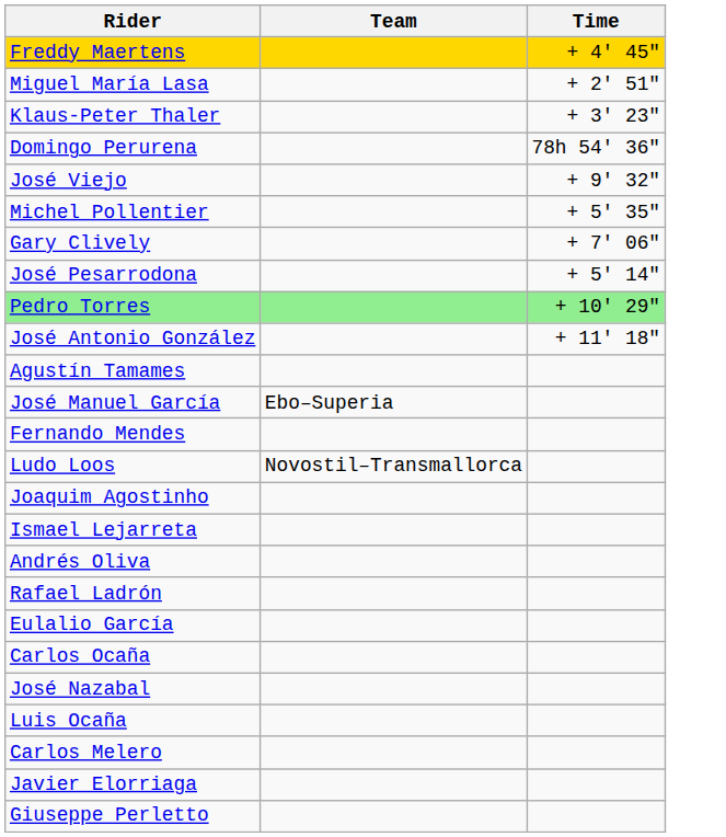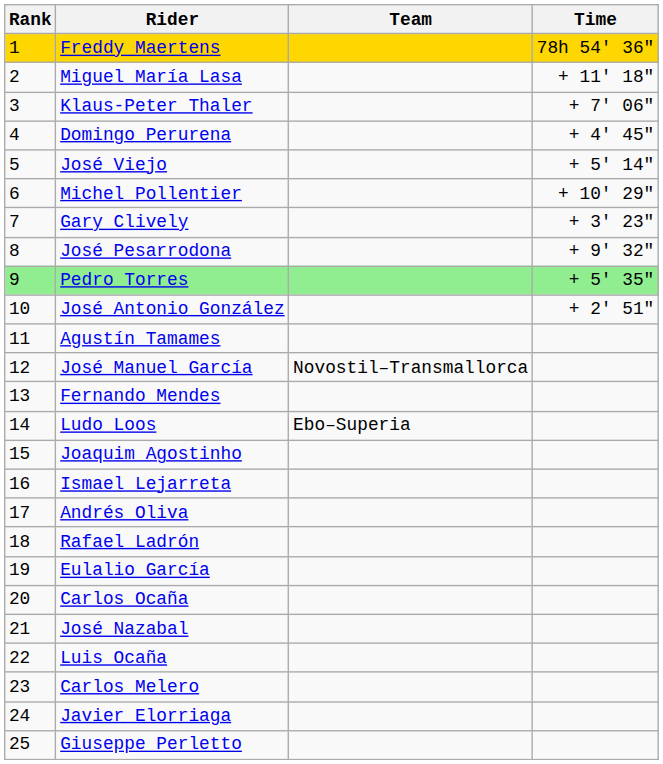+ column: Rank | 1 | 2 | 3 | 4 | 5 | 6 | 7 | 8 | 9 | 10 | 11 | 12 | 13 | 14 | 15 | 16 | 17 | 18 | 19 | 20 | 21 | 22 | 23 | 24 | 25
Freddy Maertens | Time: + 4' 45" -> 78h 54' 36"
Miguel María Lasa | Time: + 2' 51" -> + 11' 18"
Klaus-Peter Thaler | Time: + 3' 23" -> + 7' 06"
Domingo Perurena | Time: 78h 54' 36" -> + 4' 45"
José Viejo | Time: + 9' 32" -> + 5' 14"
Michel Pollentier | Time: + 5' 35" -> + 10' 29"
Gary Clively | Time: + 7' 06" -> + 3' 23"
José Pesarrodona | Time: + 5' 14" -> + 9' 32"
Pedro Torres | Time: + 10' 29" -> + 5' 35"
José Antonio González | Time: + 11' 18" -> + 2' 51"
José Manuel García | Team: Ebo–Superia -> Novostil–Transmallorca
Ludo Loos | Team: Novostil–Transmallorca -> Ebo–Superia
